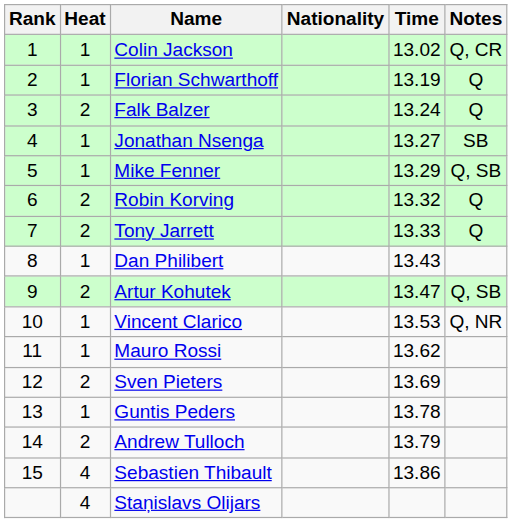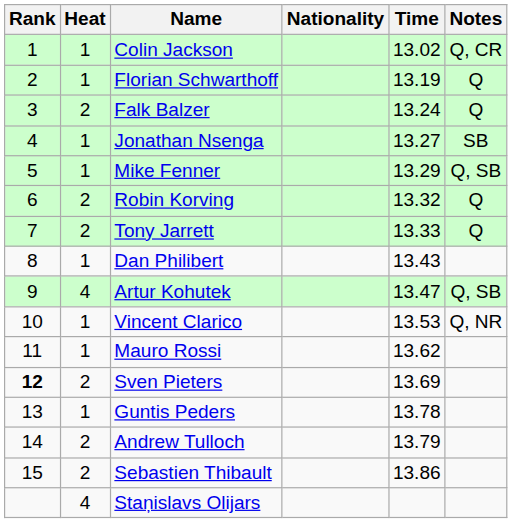Artur Kohutek | Heat: 2 -> 4
Sven Pieters | Rank: normal -> bold
Sebastien Thibault | Heat: 4 -> 2
